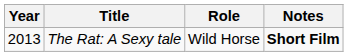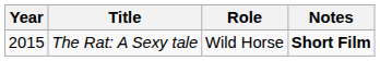The Rat: A Sexy tale | Year: 2013 -> 2015
